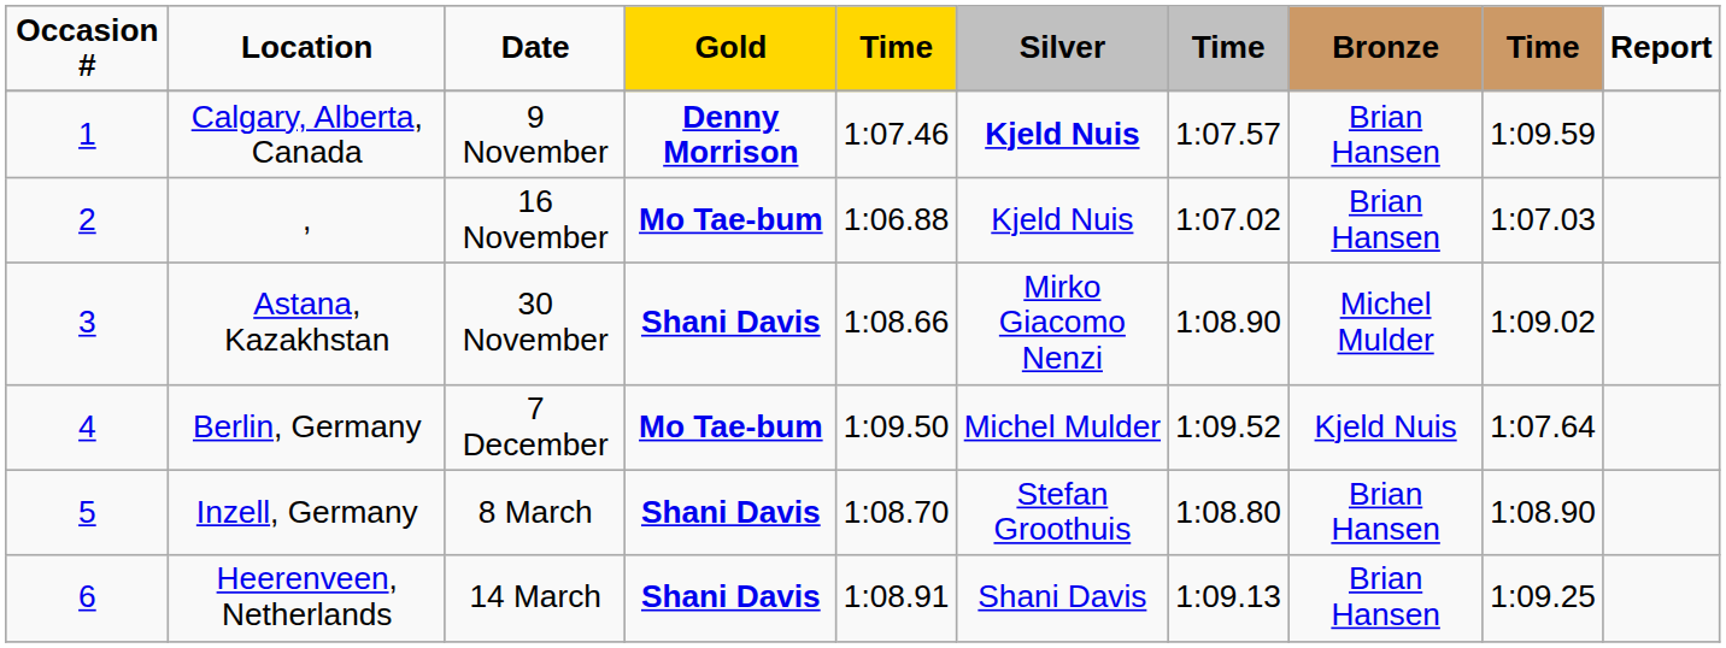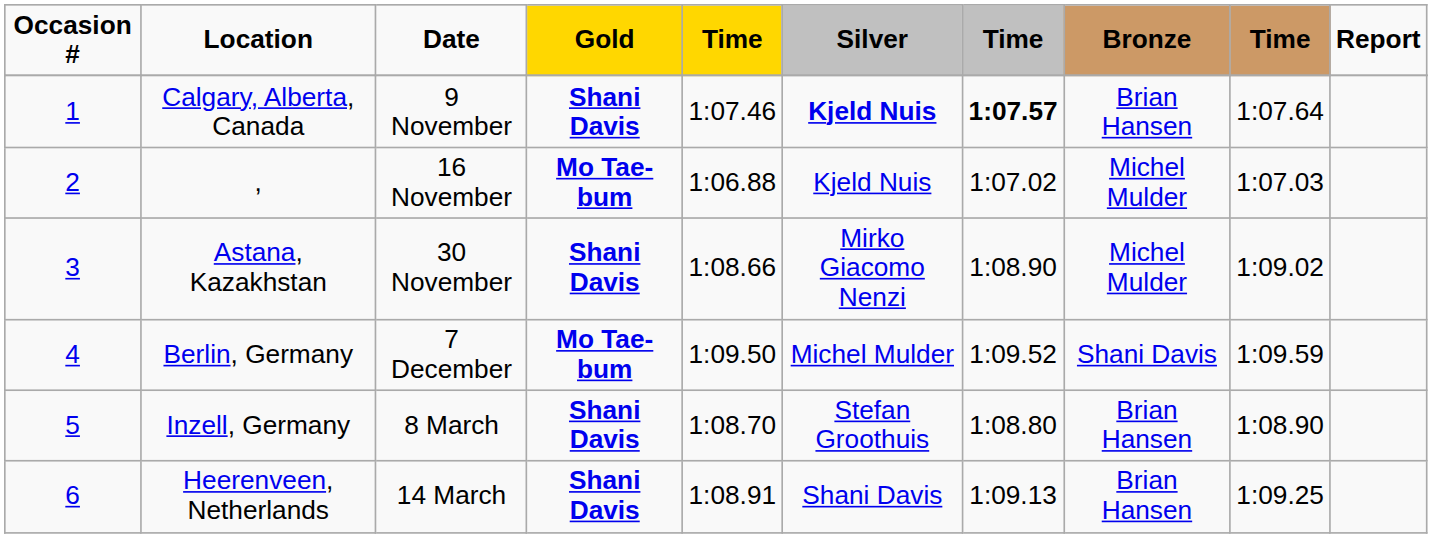Calgary, Alberta, Canada | Gold: Denny Morrison -> Shani Davis
Calgary, Alberta, Canada | column 7: normal -> bold
Calgary, Alberta, Canada | column 9: 1:09.59 -> 1:07.64
, | Bronze: Brian Hansen -> Michel Mulder
Berlin, Germany | Bronze: Kjeld Nuis -> Shani Davis
Berlin, Germany | column 9: 1:07.64 -> 1:09.59
